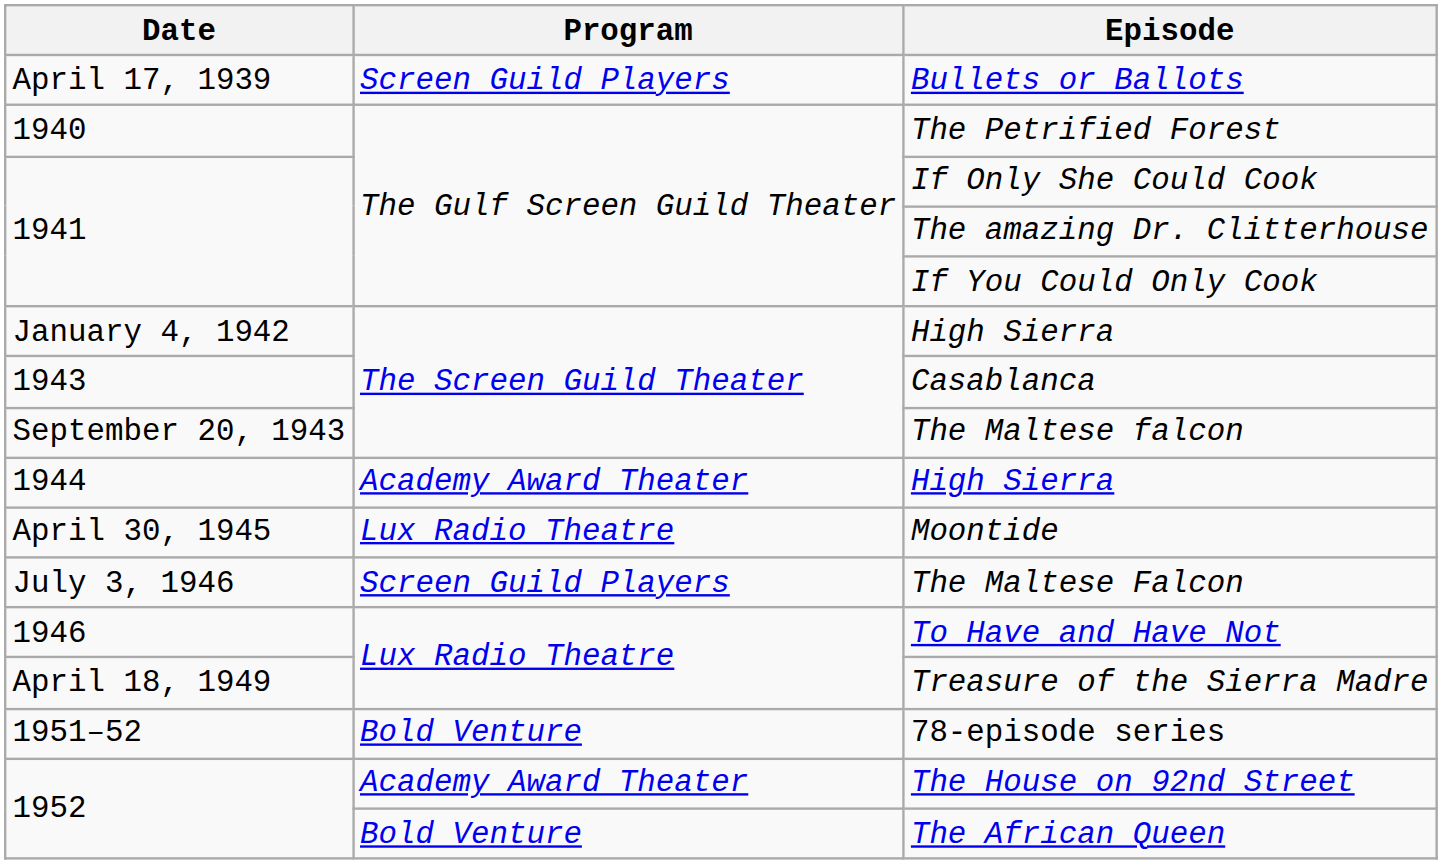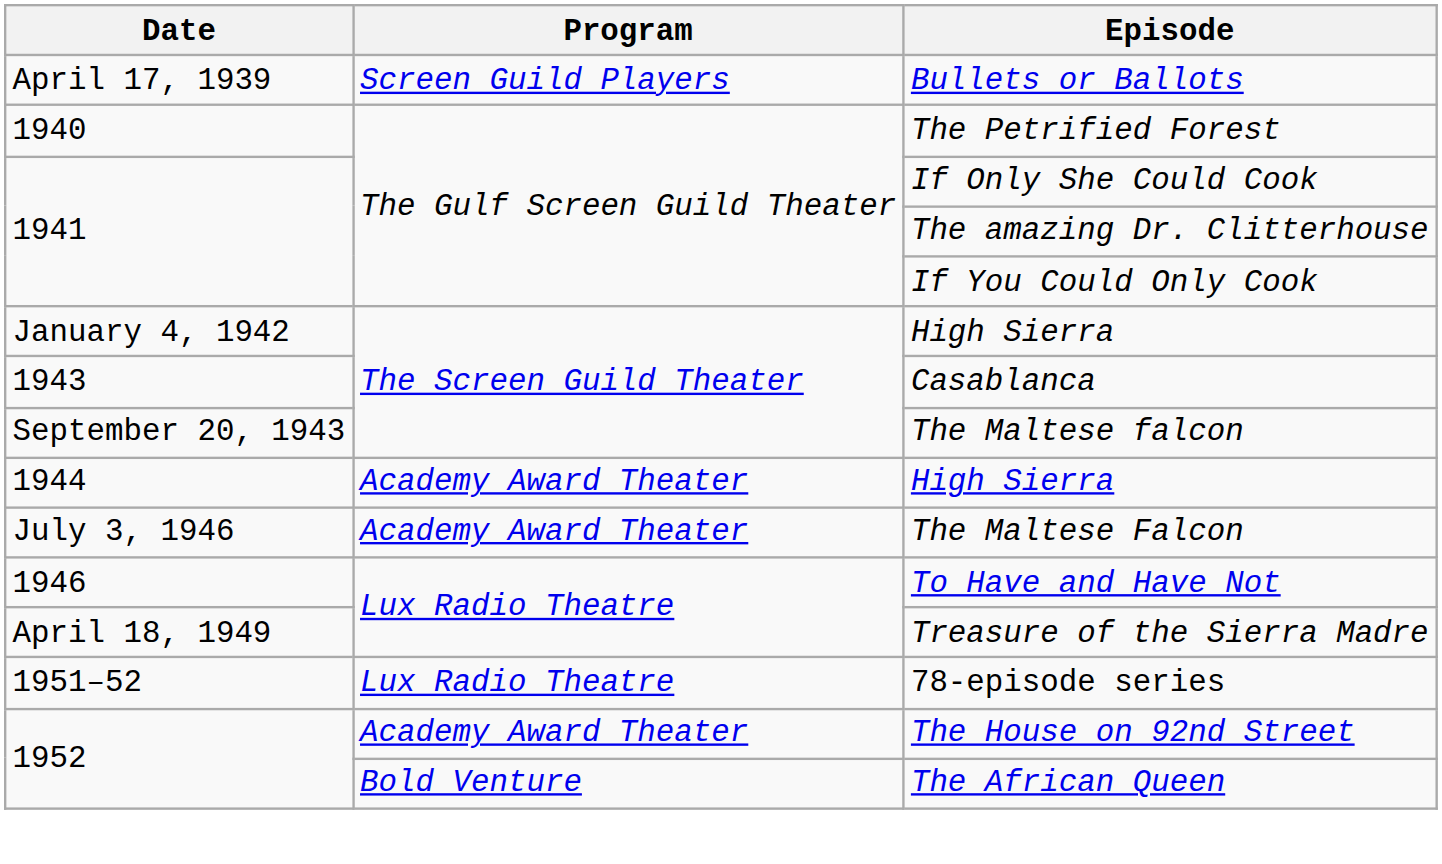- row: April 30, 1945 | Lux Radio Theatre | Moontide
The Maltese Falcon | Program: Screen Guild Players -> Academy Award Theater
78-episode series | Program: Bold Venture -> Lux Radio Theatre
